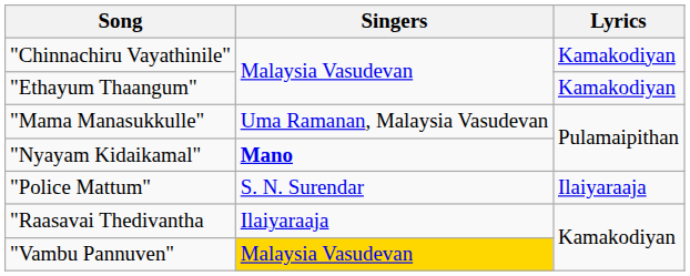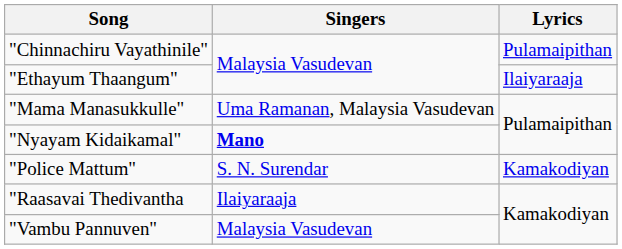"Chinnachiru Vayathinile" | Lyrics: Kamakodiyan -> Pulamaipithan
"Ethayum Thaangum" | Lyrics: Kamakodiyan -> Ilaiyaraaja
"Police Mattum" | Lyrics: Ilaiyaraaja -> Kamakodiyan
"Vambu Pannuven" | Singers: gold background -> no background
